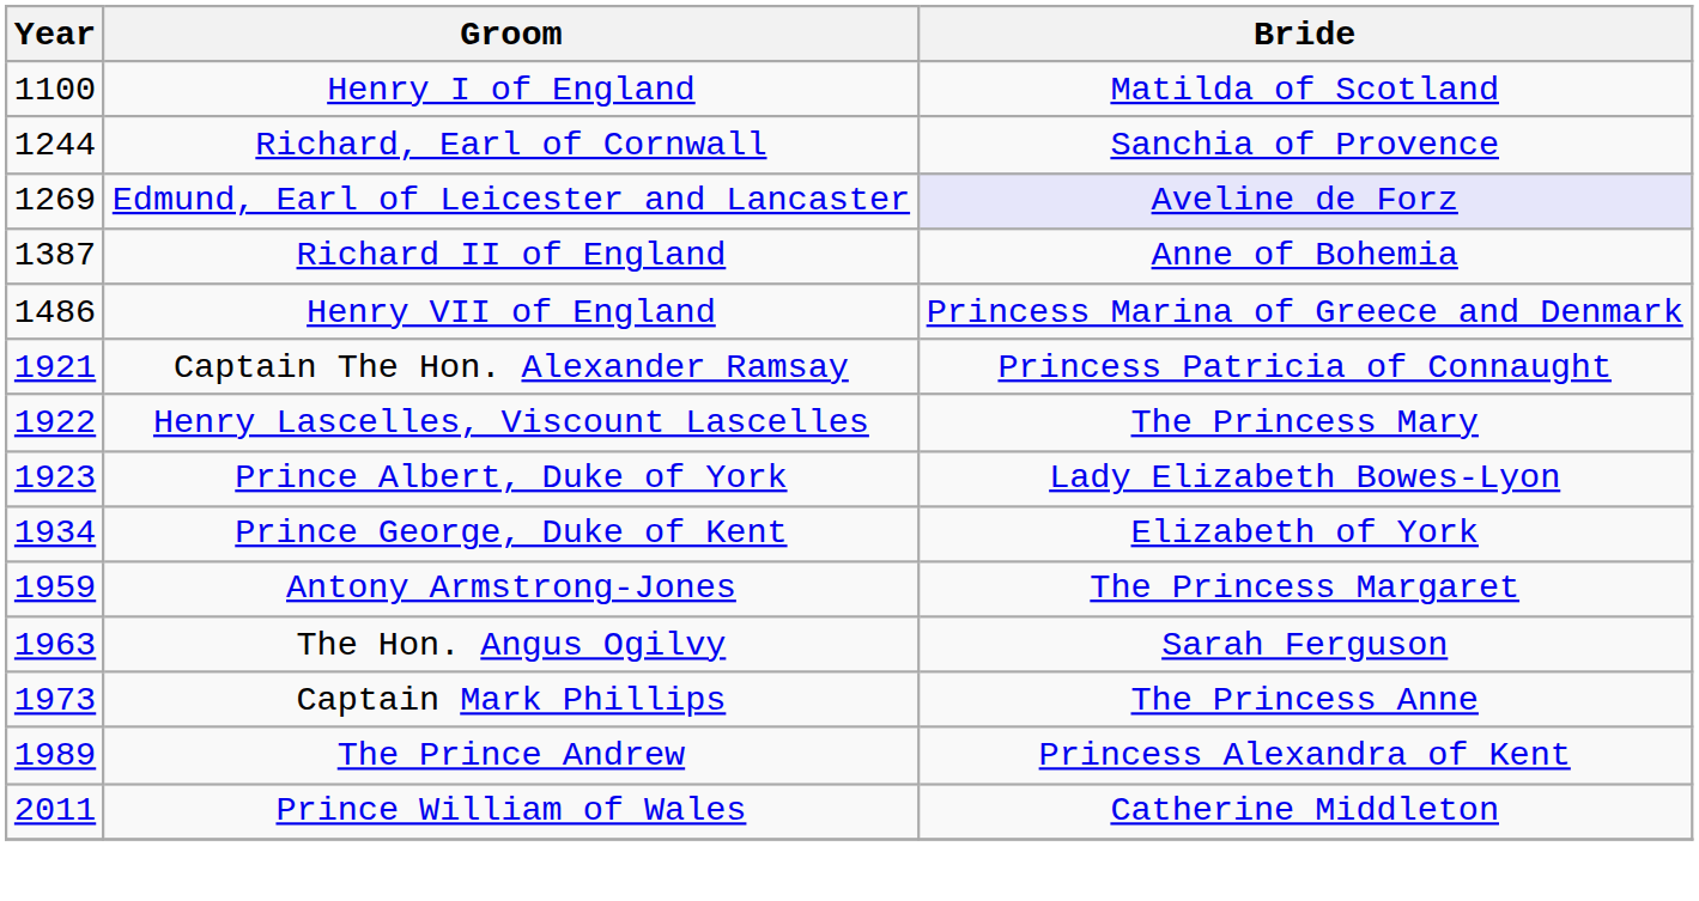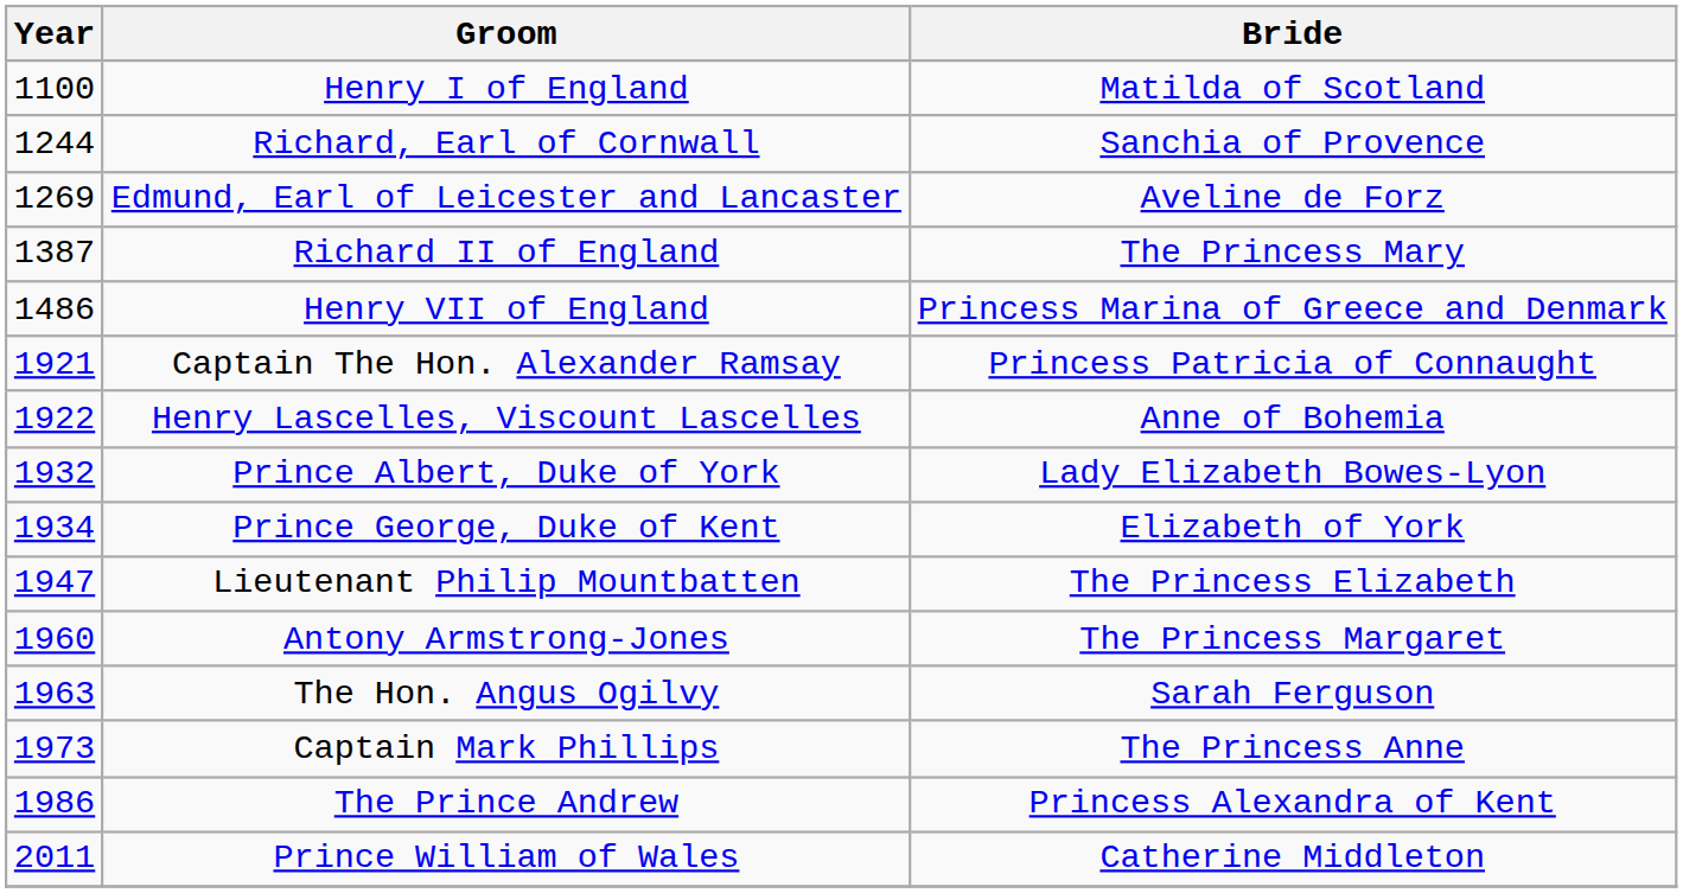Edmund, Earl of Leicester and Lancaster | Bride: lavender background -> no background
Richard II of England | Bride: Anne of Bohemia -> The Princess Mary
Henry Lascelles, Viscount Lascelles | Bride: The Princess Mary -> Anne of Bohemia
Prince Albert, Duke of York | Year: 1923 -> 1932
+ row: 1947 | Lieutenant Philip Mountbatten | The Princess Elizabeth
Antony Armstrong-Jones | Year: 1959 -> 1960
The Prince Andrew | Year: 1989 -> 1986
